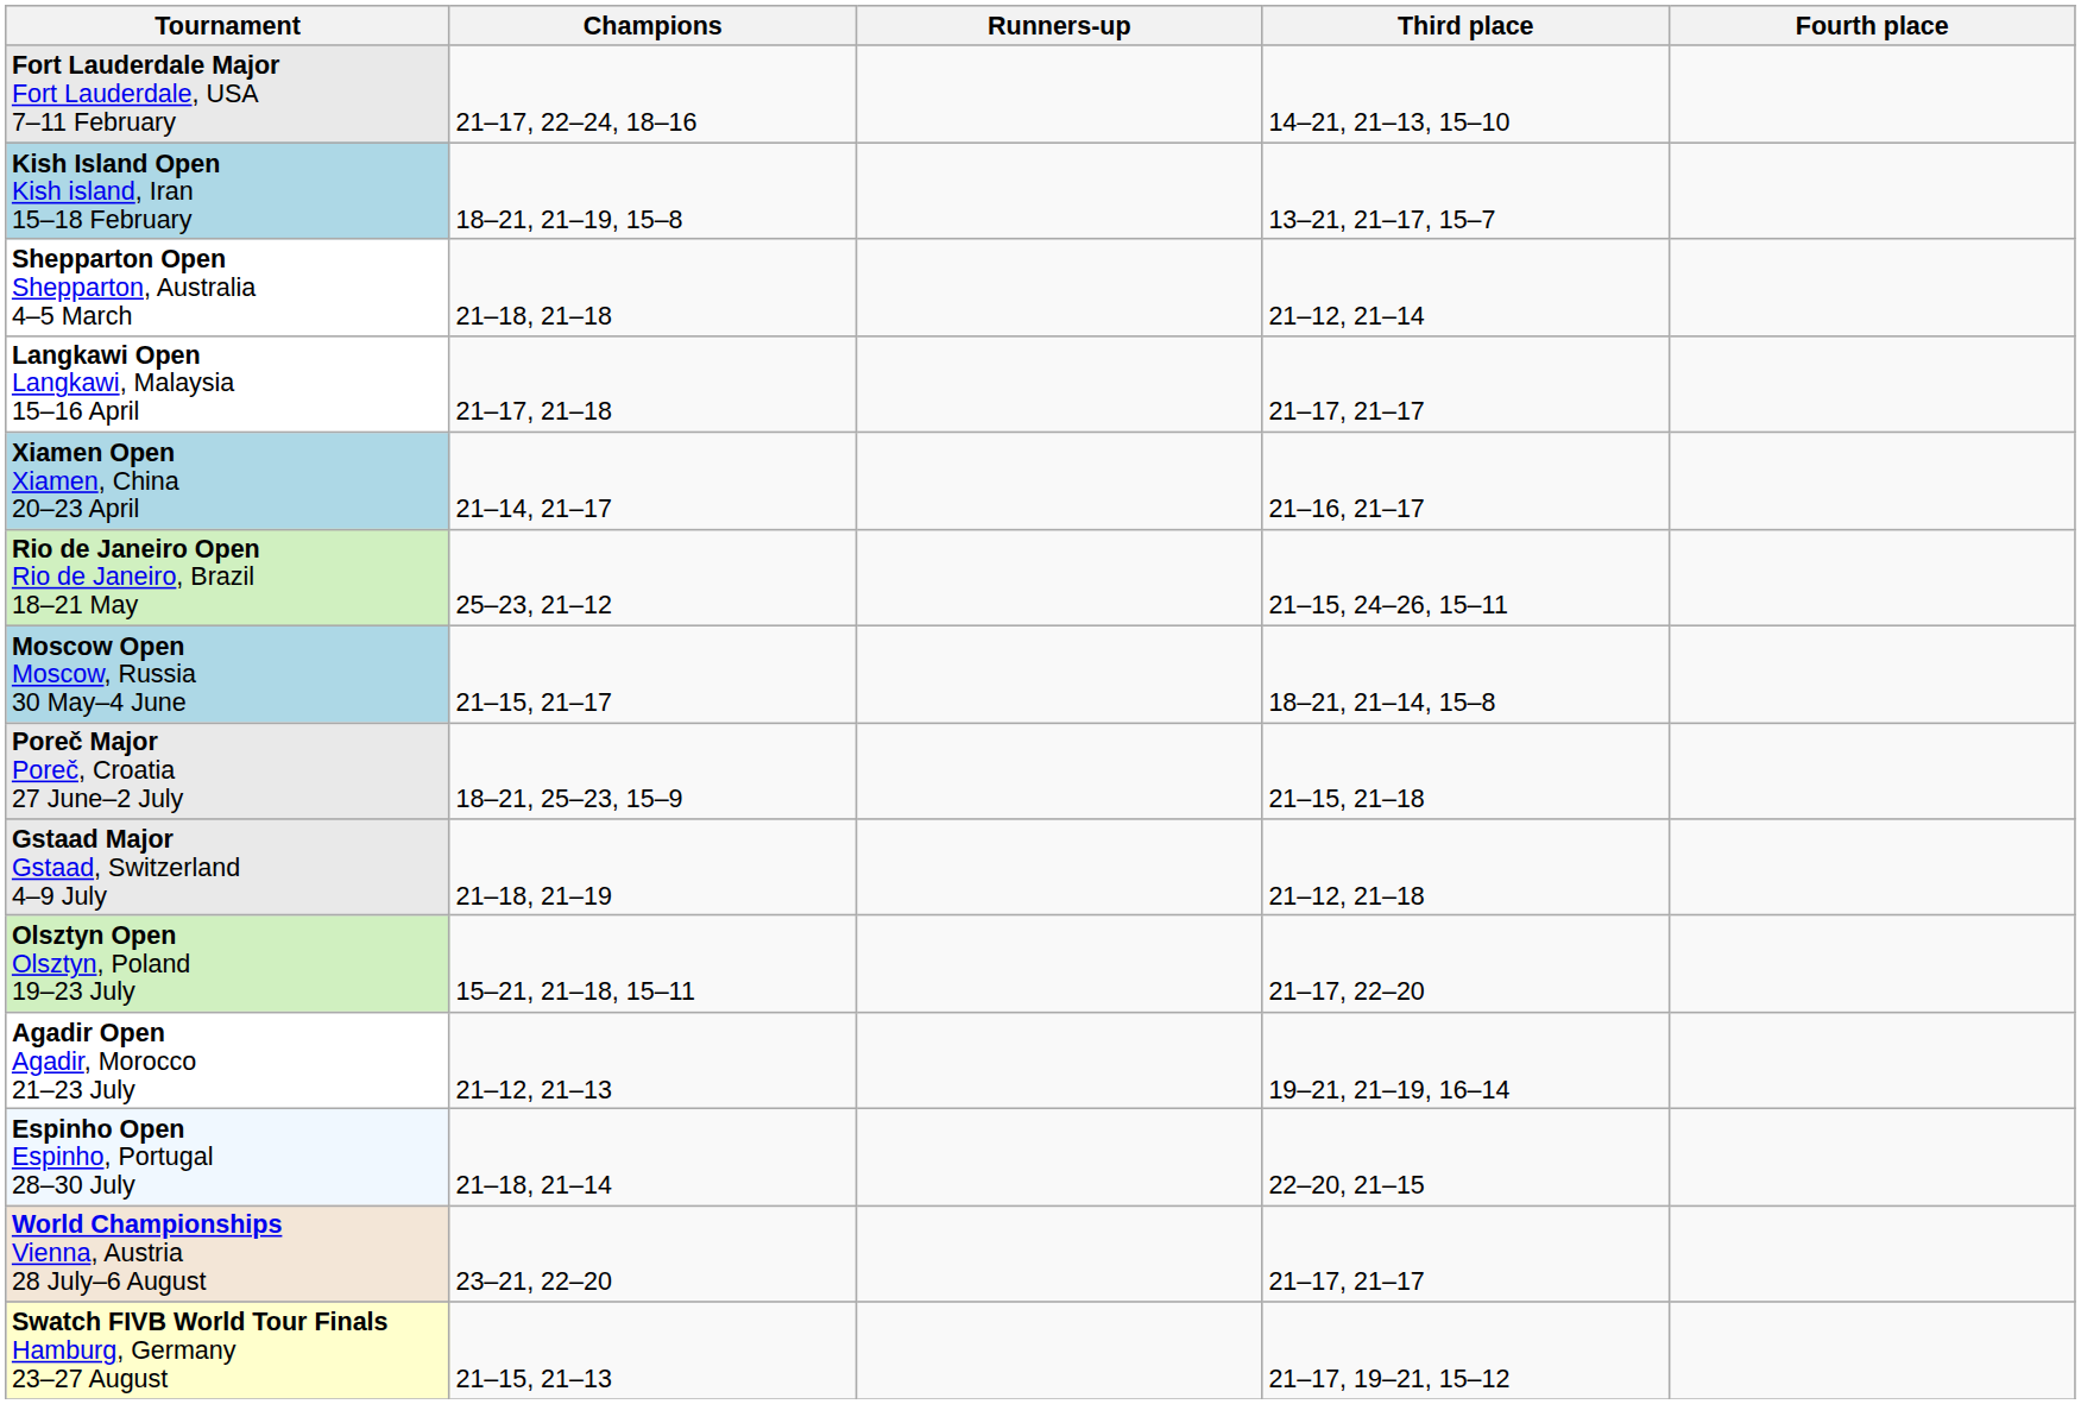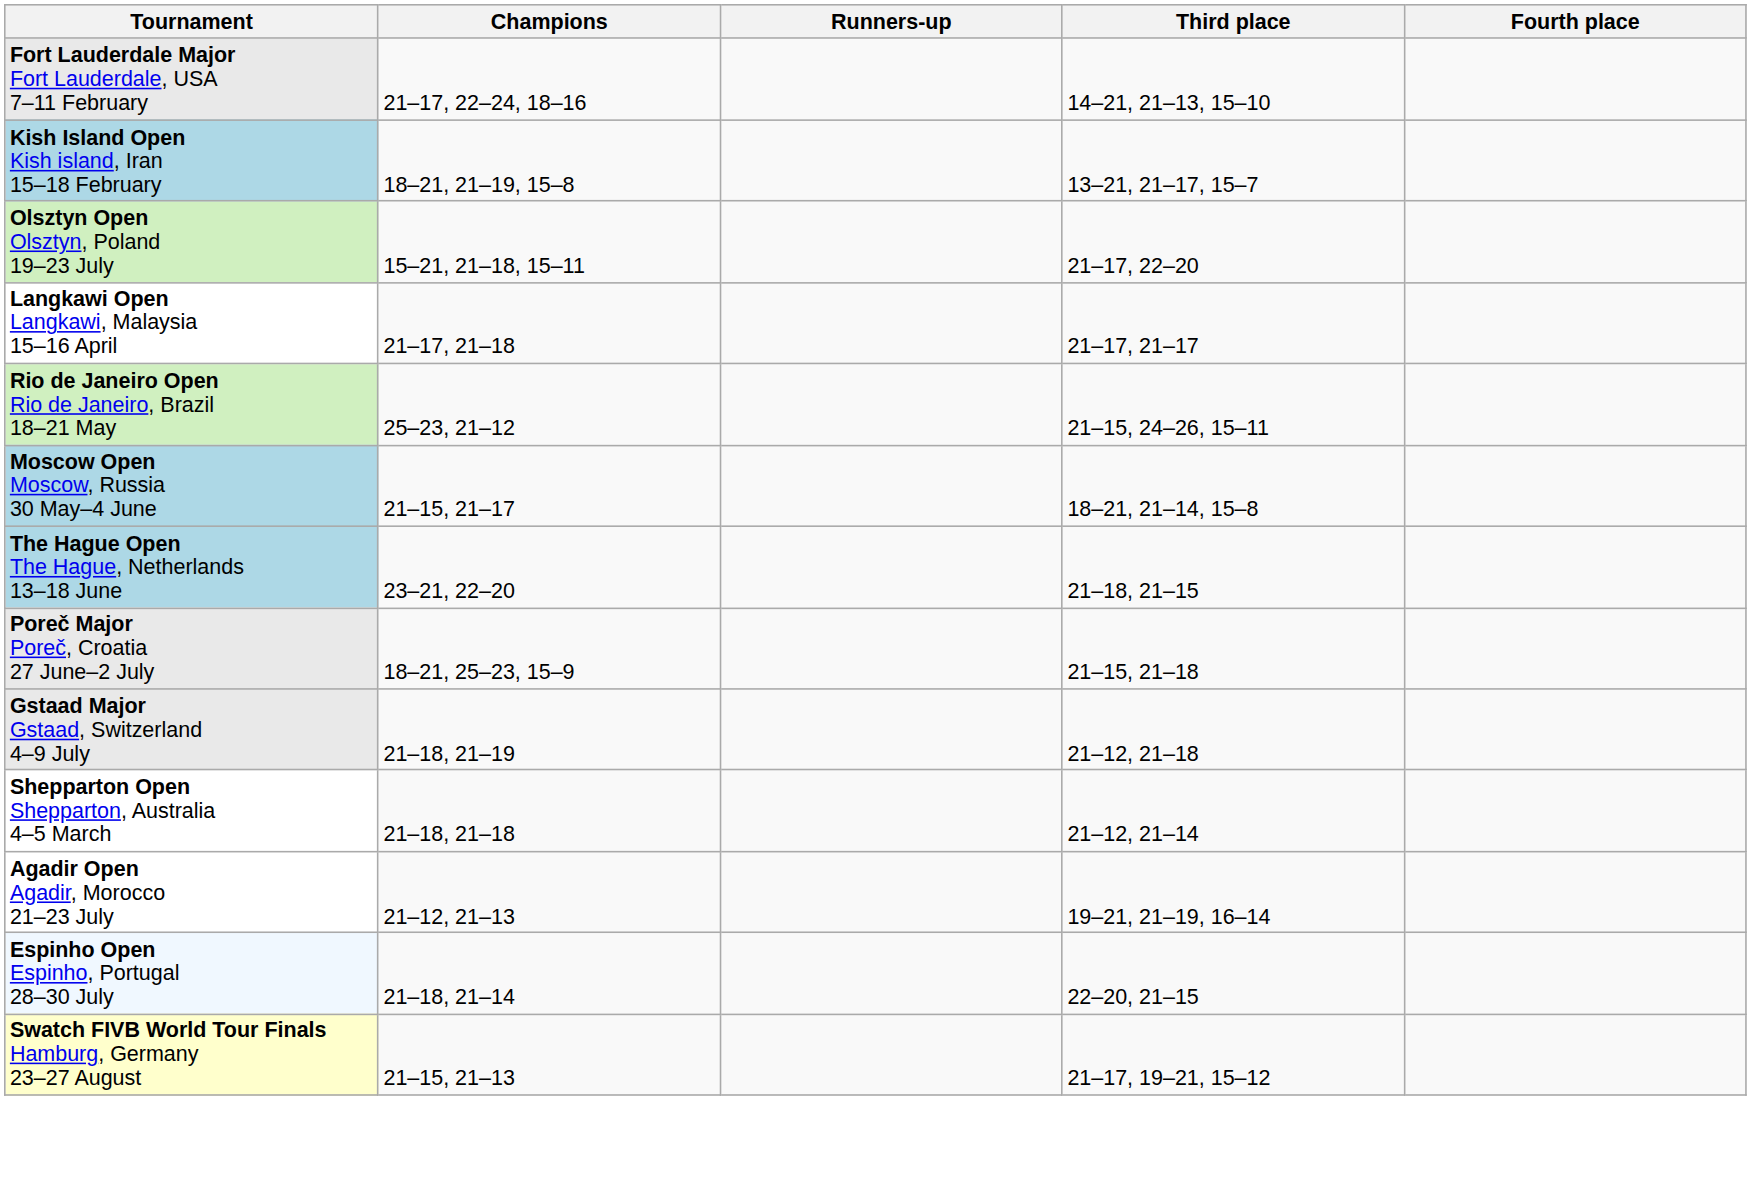rows swapped: Shepparton Open Shepparton, Australia 4–5 March <-> Olsztyn Open Olsztyn, Poland 19–23 July
- row: Xiamen Open Xiamen, China 20–23 April | 21–14, 21–17 | 21–16, 21–17
+ row: The Hague Open The Hague, Netherlands 13–18 June | 23–21, 22–20 | 21–18, 21–15
- row: World Championships Vienna, Austria 28 July–6 August | 23–21, 22–20 | 21–17, 21–17
